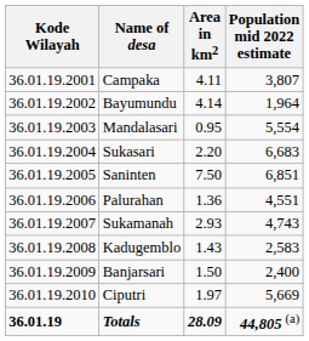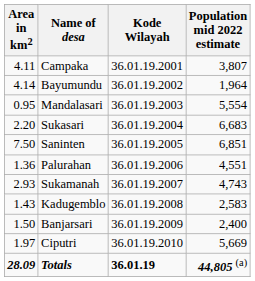columns swapped: Kode Wilayah <-> Area in km2
